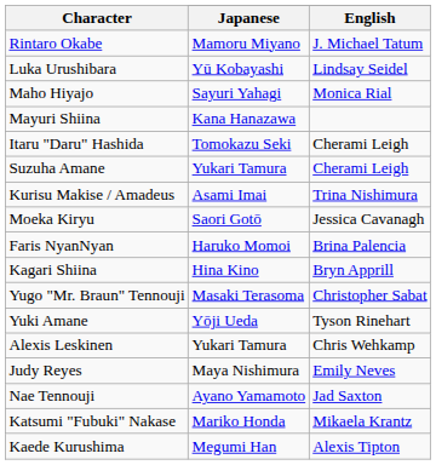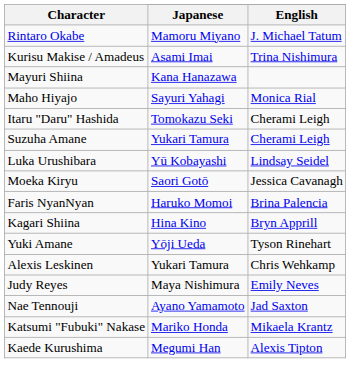rows swapped: Kurisu Makise / Amadeus <-> Luka Urushibara
rows swapped: Mayuri Shiina <-> Maho Hiyajo
- row: Yugo "Mr. Braun" Tennouji | Masaki Terasoma | Christopher Sabat
